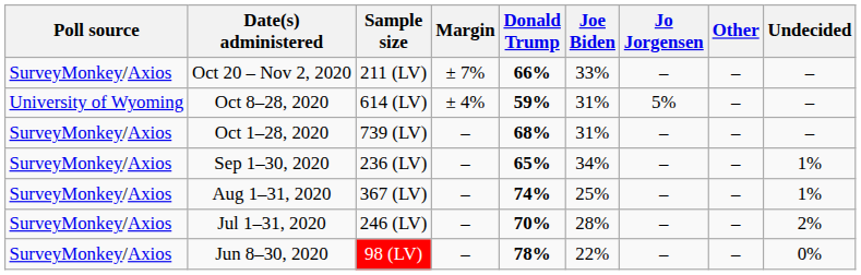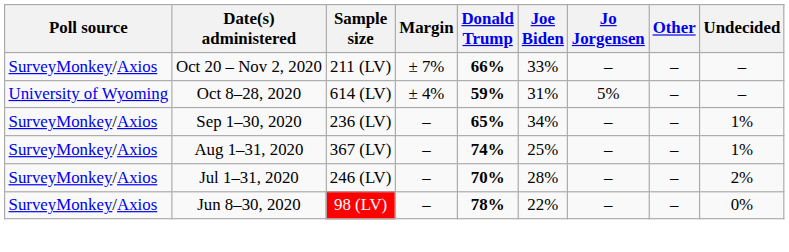- row: SurveyMonkey/Axios | Oct 1–28, 2020 | 739 (LV) | – | 68% | 31% | – | – | –
